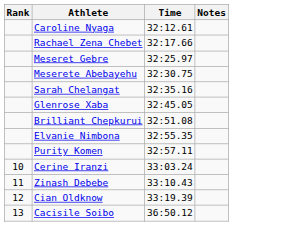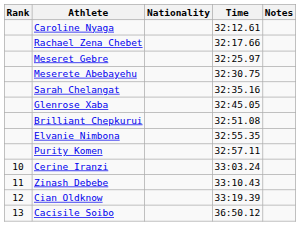+ column: Nationality
